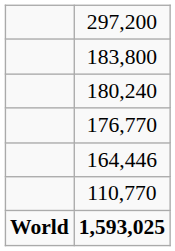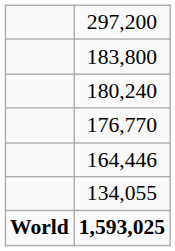+ row: 134,055
- row: 110,770
